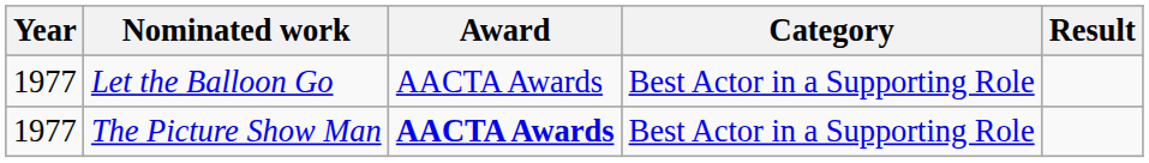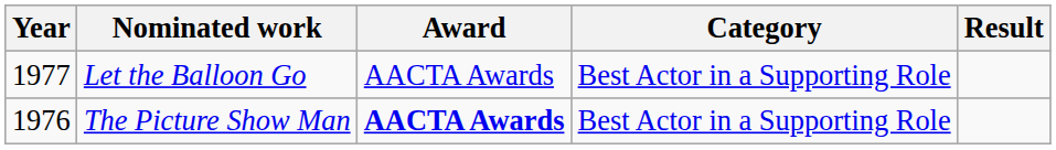The Picture Show Man | Year: 1977 -> 1976
